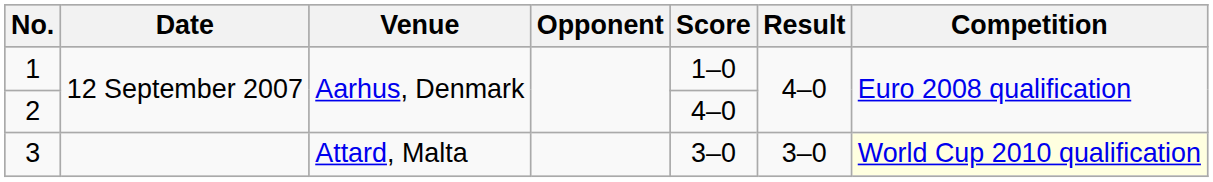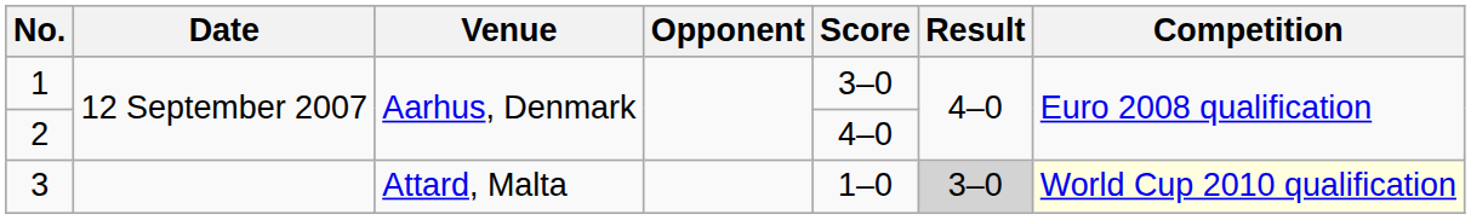1 | Score: 1–0 -> 3–0
3 | Score: 3–0 -> 1–0
3 | Result: no background -> lightgrey background
